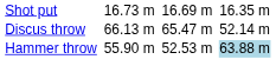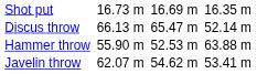Hammer throw | column 7: lightblue background -> no background
+ row: Javelin throw | 62.07 m | 54.62 m | 53.41 m
